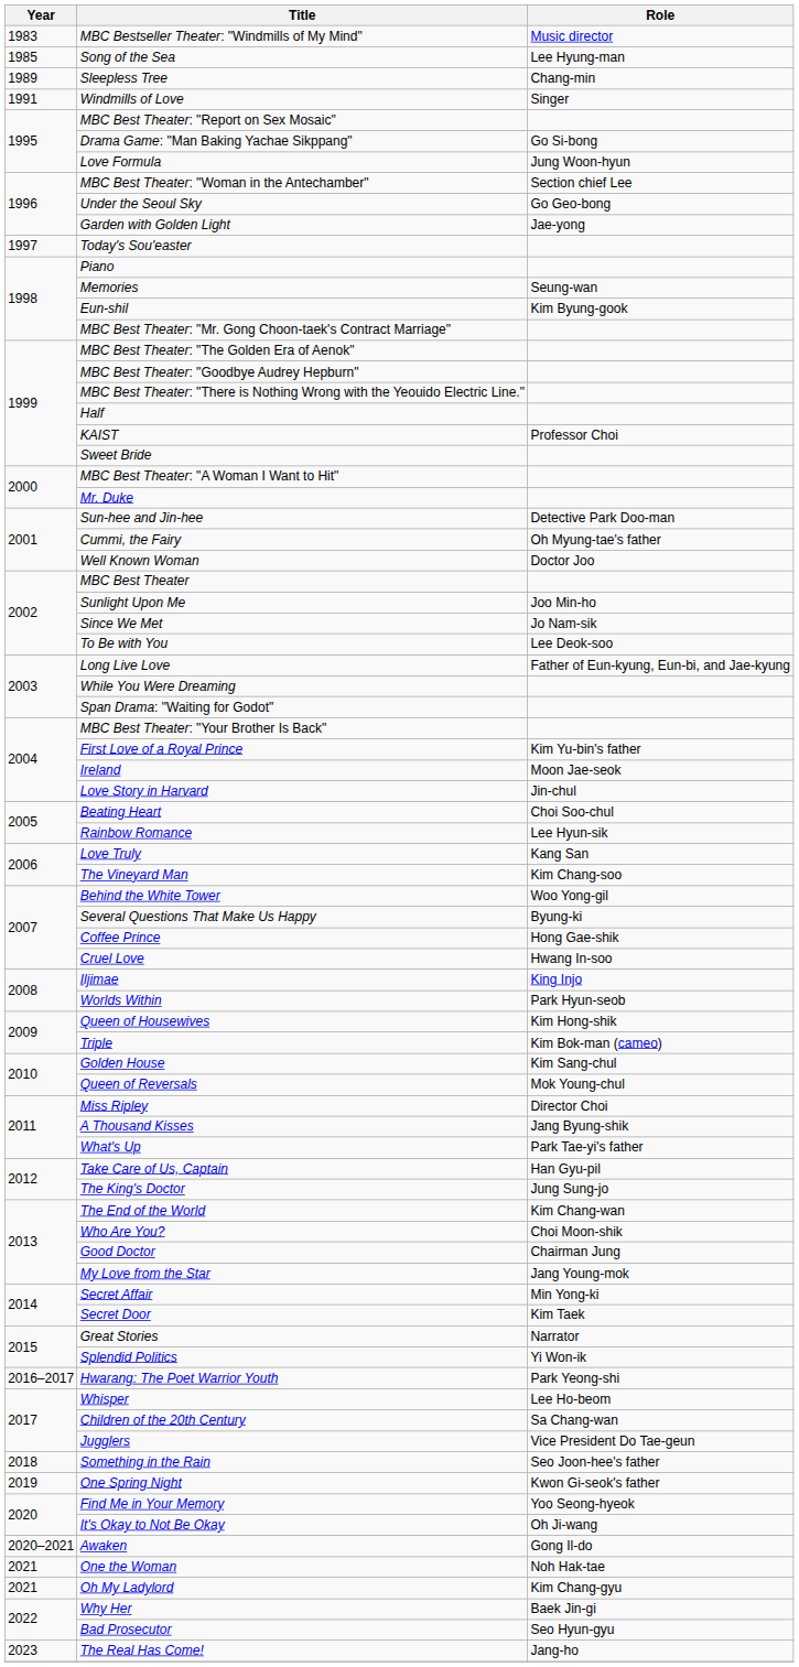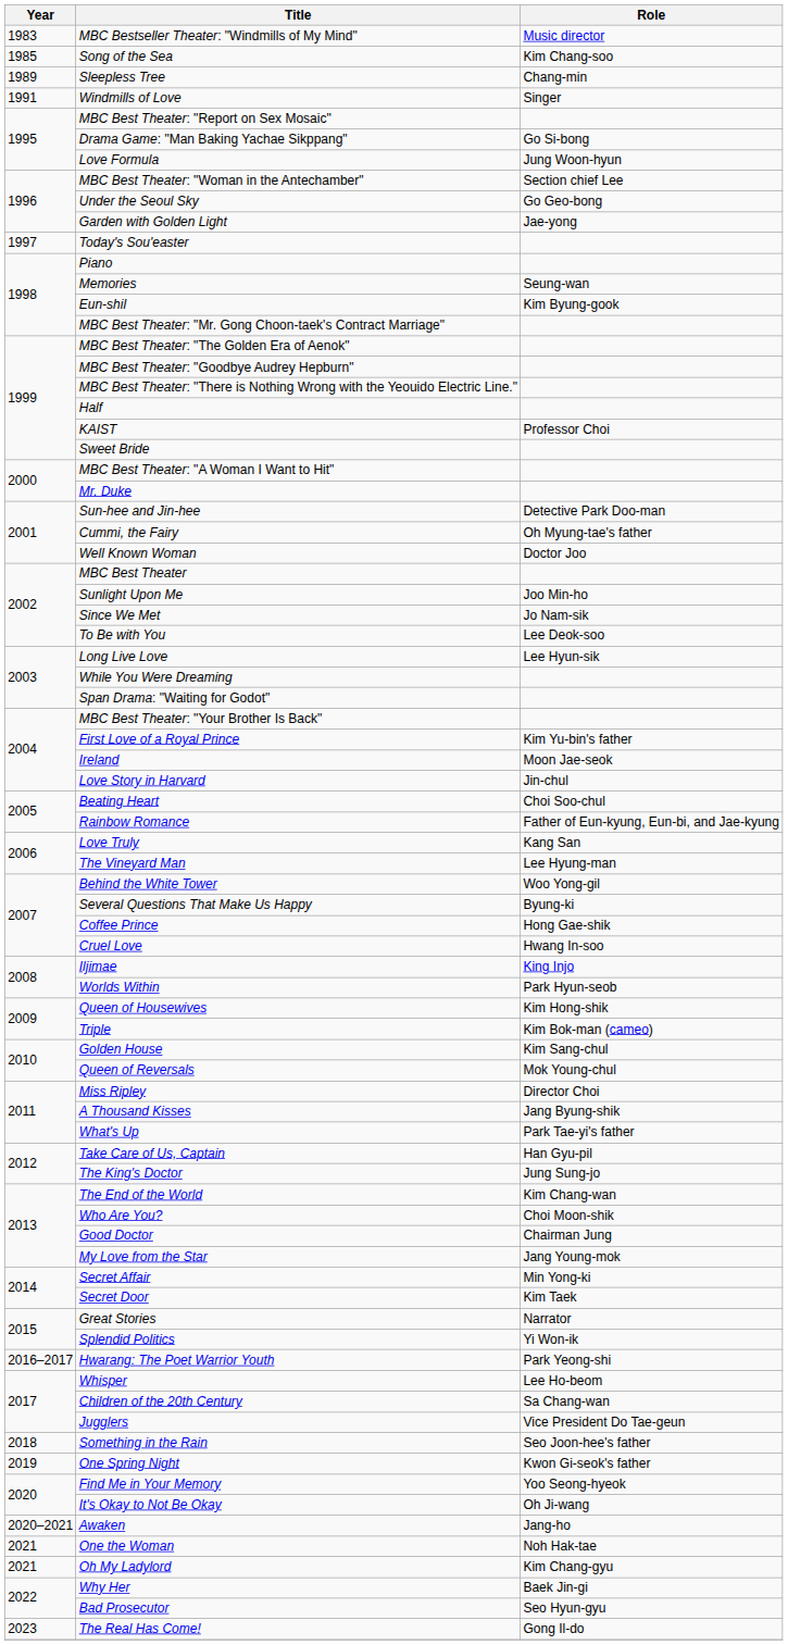Song of the Sea | Role: Lee Hyung-man -> Kim Chang-soo
Long Live Love | Role: Father of Eun-kyung, Eun-bi, and Jae-kyung -> Lee Hyun-sik
Rainbow Romance | Role: Lee Hyun-sik -> Father of Eun-kyung, Eun-bi, and Jae-kyung
The Vineyard Man | Role: Kim Chang-soo -> Lee Hyung-man
Awaken | Role: Gong Il-do -> Jang-ho
The Real Has Come! | Role: Jang-ho -> Gong Il-do
